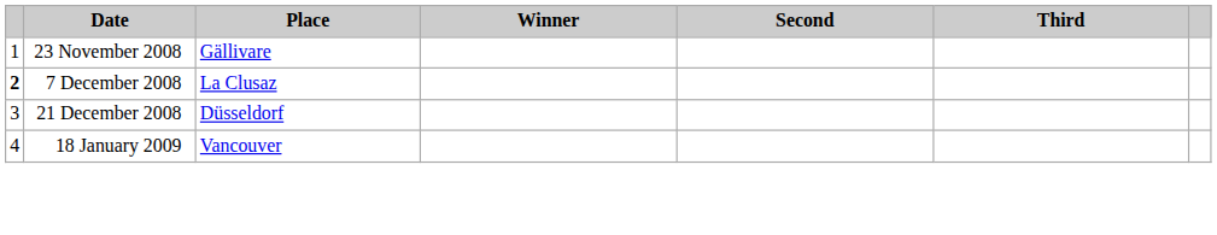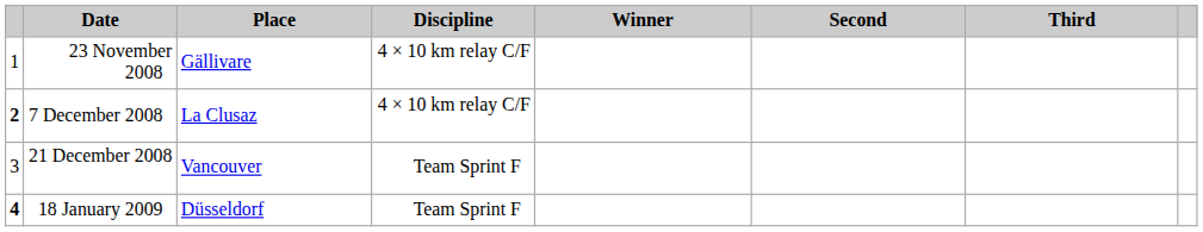+ column: Discipline | 4 × 10 km relay C/F | 4 × 10 km relay C/F | Team Sprint F | Team Sprint F
21 December 2008 | Place: Düsseldorf -> Vancouver
18 January 2009 | column 1: normal -> bold
18 January 2009 | Place: Vancouver -> Düsseldorf
